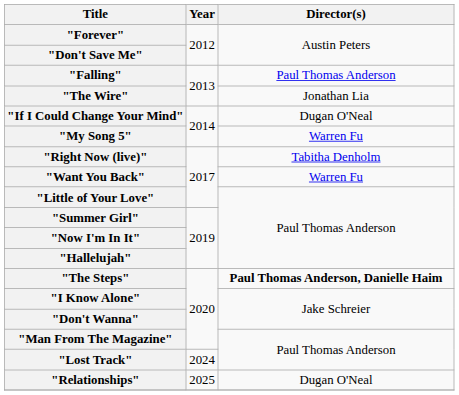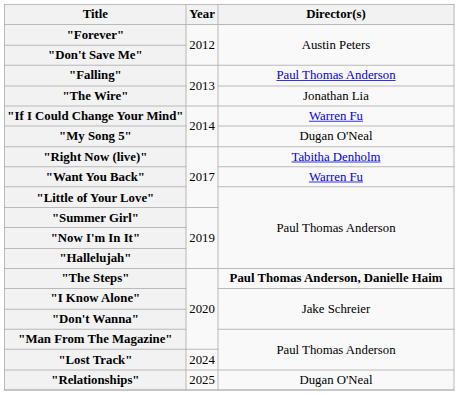"If I Could Change Your Mind" | Director(s): Dugan O'Neal -> Warren Fu
"My Song 5" | Director(s): Warren Fu -> Dugan O'Neal
